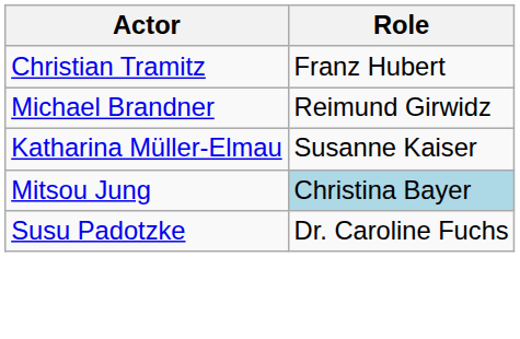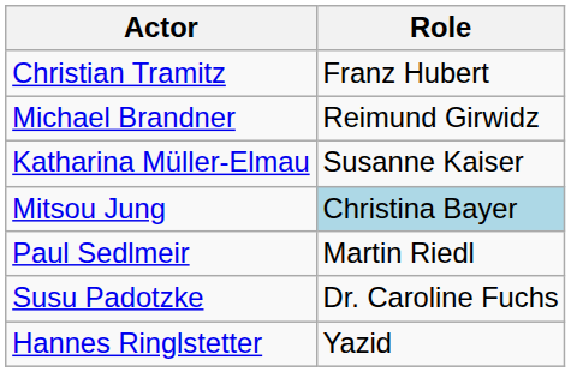+ row: Paul Sedlmeir | Martin Riedl
+ row: Hannes Ringlstetter | Yazid
